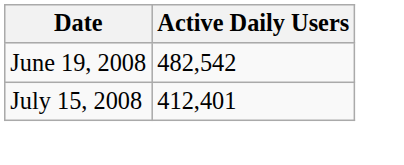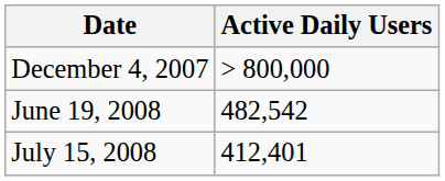+ row: December 4, 2007 | > 800,000
